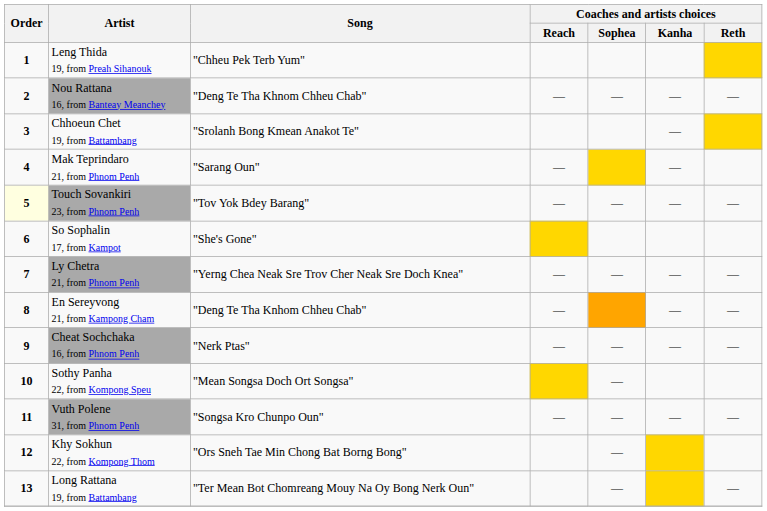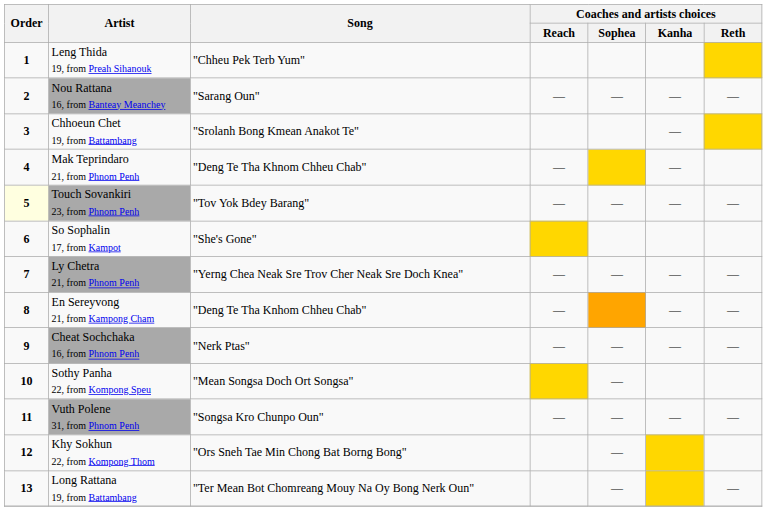Nou Rattana 16, from Banteay Meanchey | Song: "Deng Te Tha Khnom Chheu Chab" -> "Sarang Oun"
Mak Teprindaro 21, from Phnom Penh | Song: "Sarang Oun" -> "Deng Te Tha Khnom Chheu Chab"
